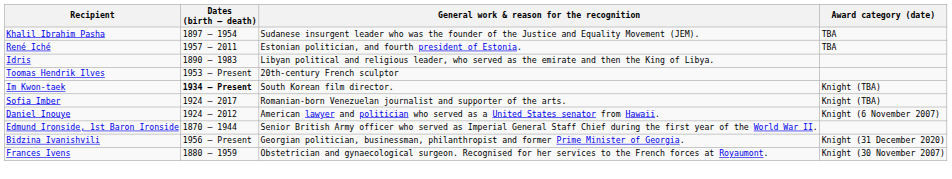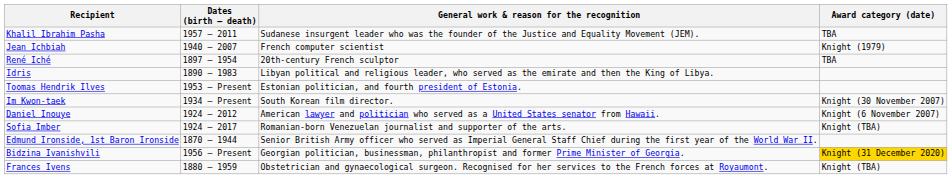Khalil Ibrahim Pasha | Dates (birth – death): 1897 – 1954 -> 1957 – 2011
+ row: Jean Ichbiah | 1940 – 2007 | French computer scientist | Knight (1979)
René Iché | Dates (birth – death): 1957 – 2011 -> 1897 – 1954
René Iché | General work & reason for the recognition: Estonian politician, and fourth president of Estonia. -> 20th-century French sculptor
Toomas Hendrik Ilves | General work & reason for the recognition: 20th-century French sculptor -> Estonian politician, and fourth president of Estonia.
Im Kwon-taek | Dates (birth – death): bold -> normal
Im Kwon-taek | Award category (date): Knight (TBA) -> Knight (30 November 2007)
rows swapped: Sofia Imber <-> Daniel Inouye
Bidzina Ivanishvili | Award category (date): no background -> gold background
Frances Ivens | Award category (date): Knight (30 November 2007) -> Knight (TBA)
